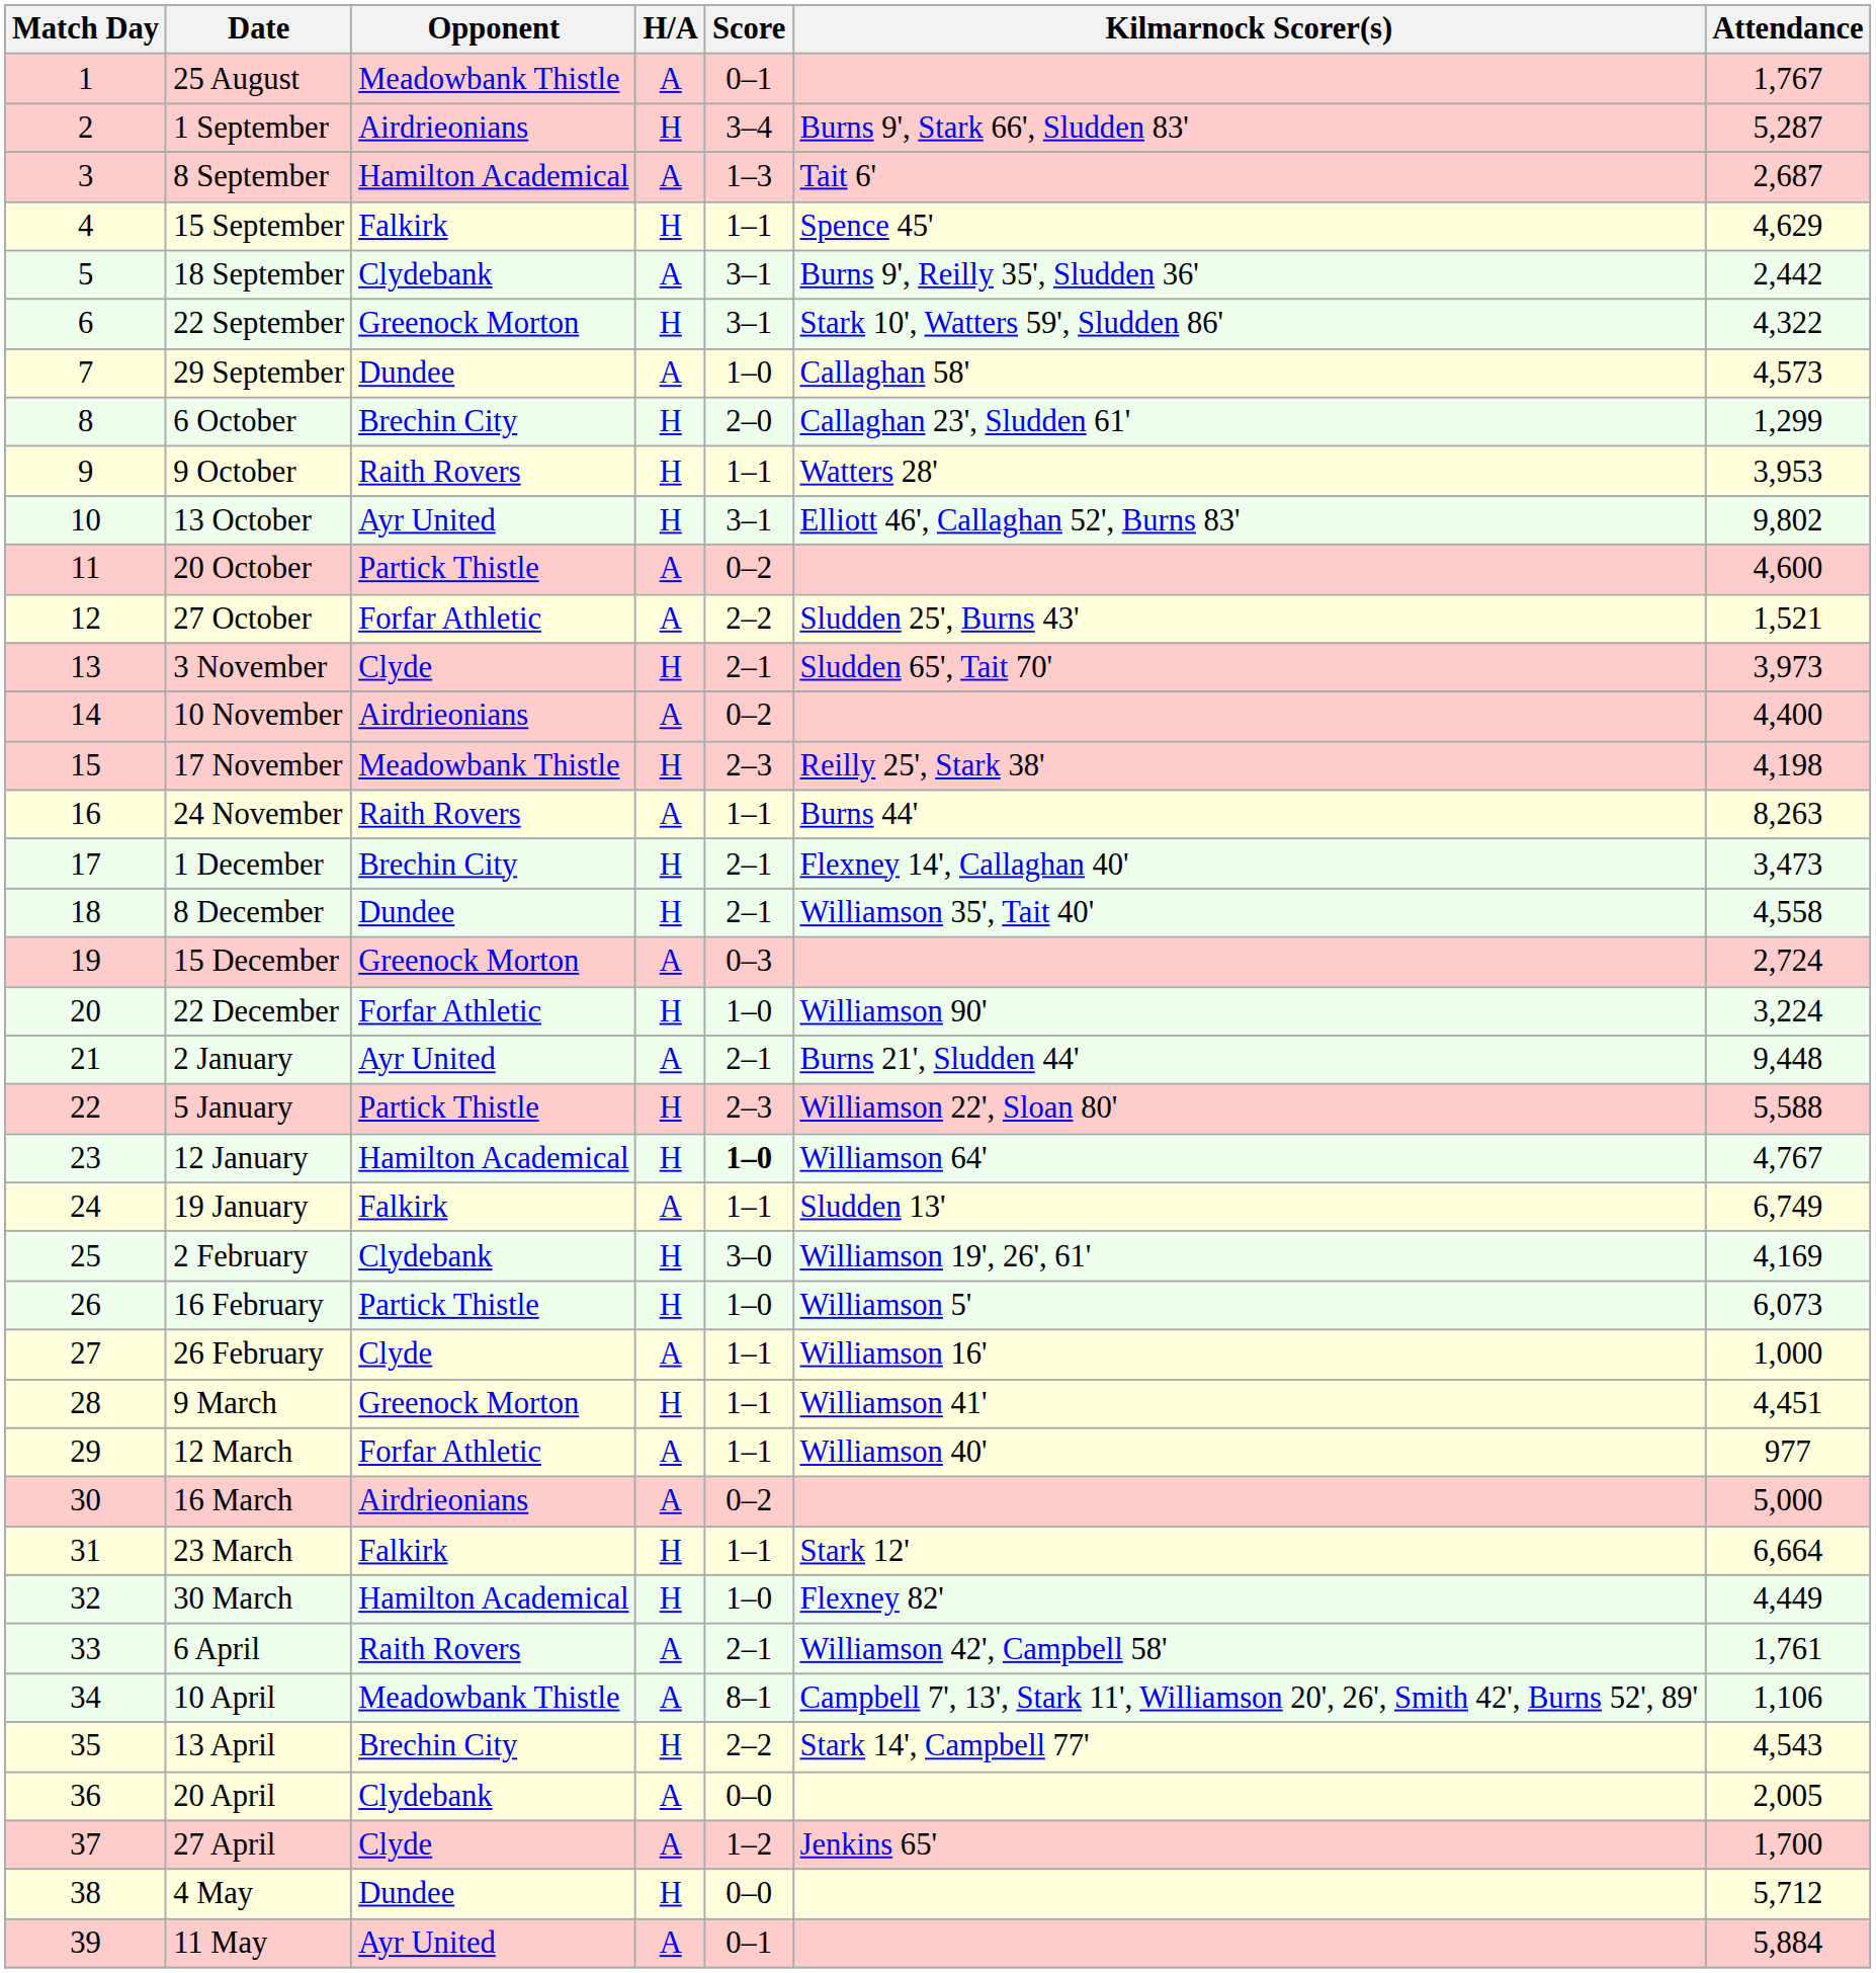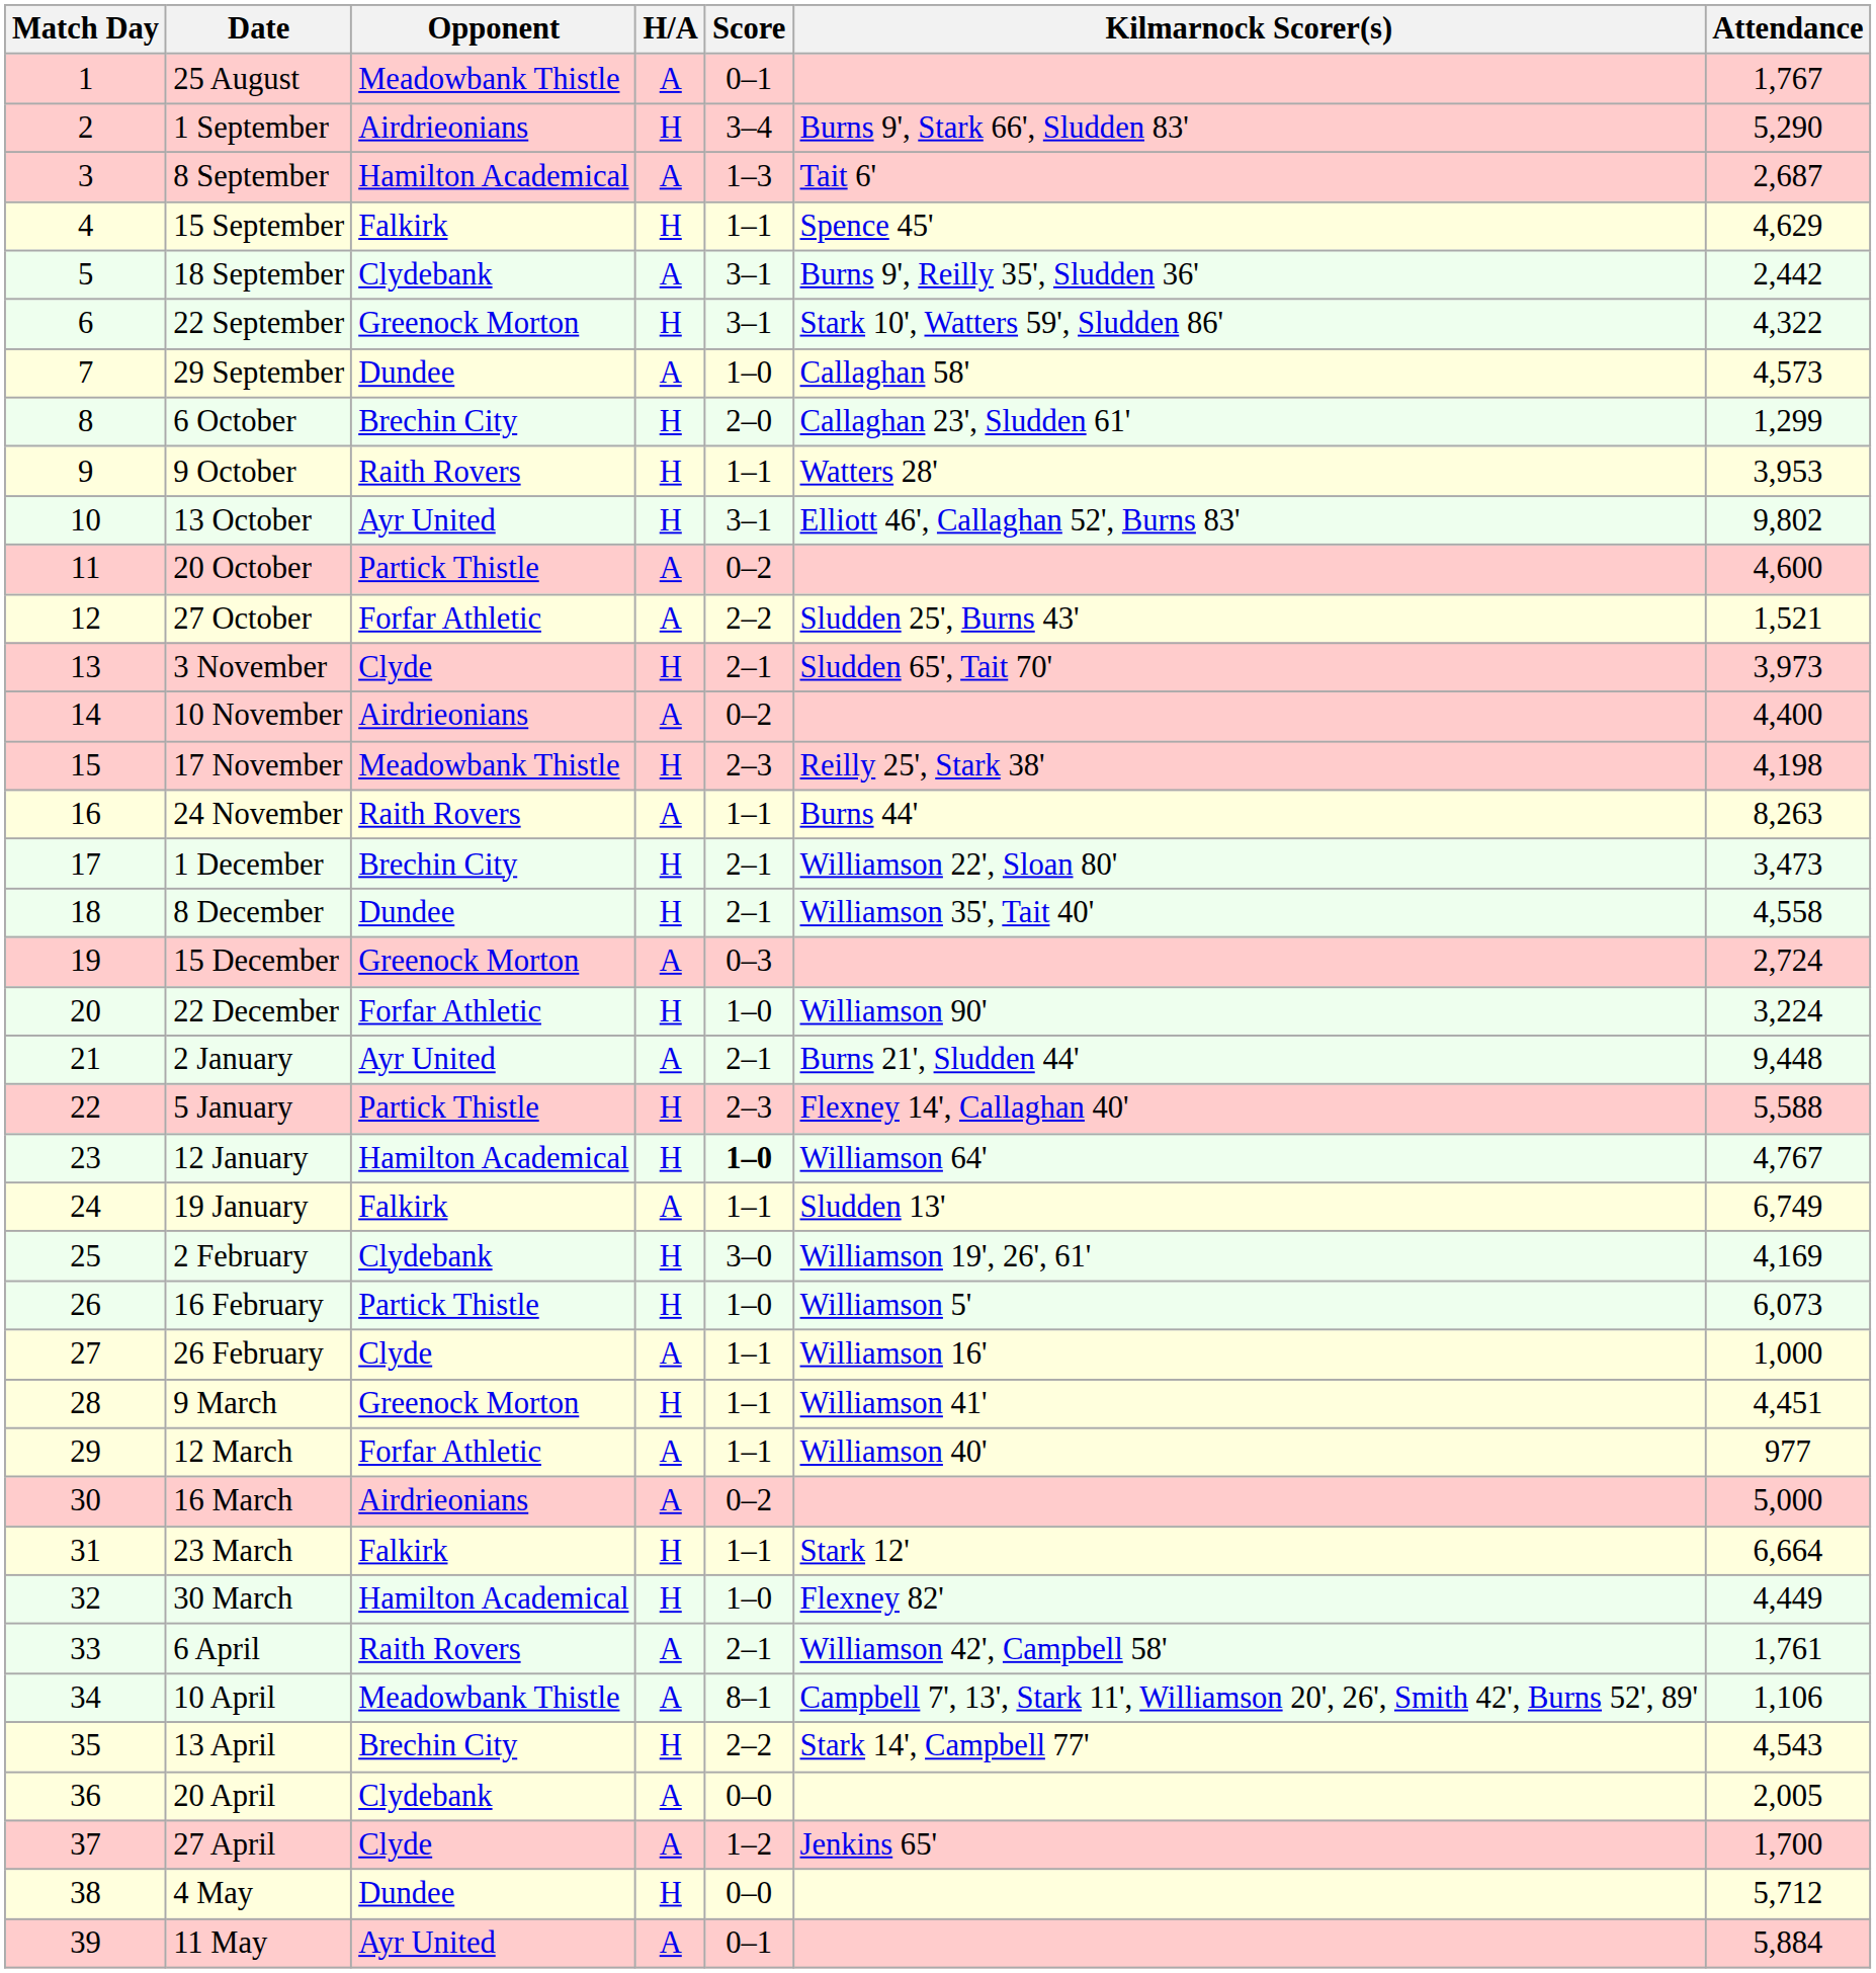1 September | Attendance: 5,287 -> 5,290
1 December | Kilmarnock Scorer(s): Flexney 14', Callaghan 40' -> Williamson 22', Sloan 80'
5 January | Kilmarnock Scorer(s): Williamson 22', Sloan 80' -> Flexney 14', Callaghan 40'
